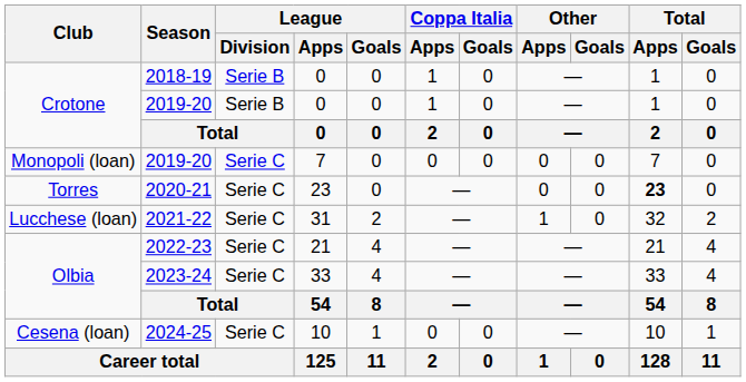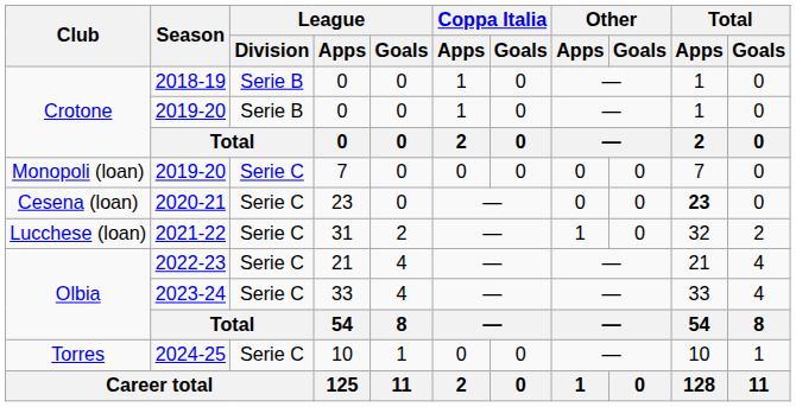2020-21 | Club: Torres -> Cesena (loan)
2024-25 | Club: Cesena (loan) -> Torres
